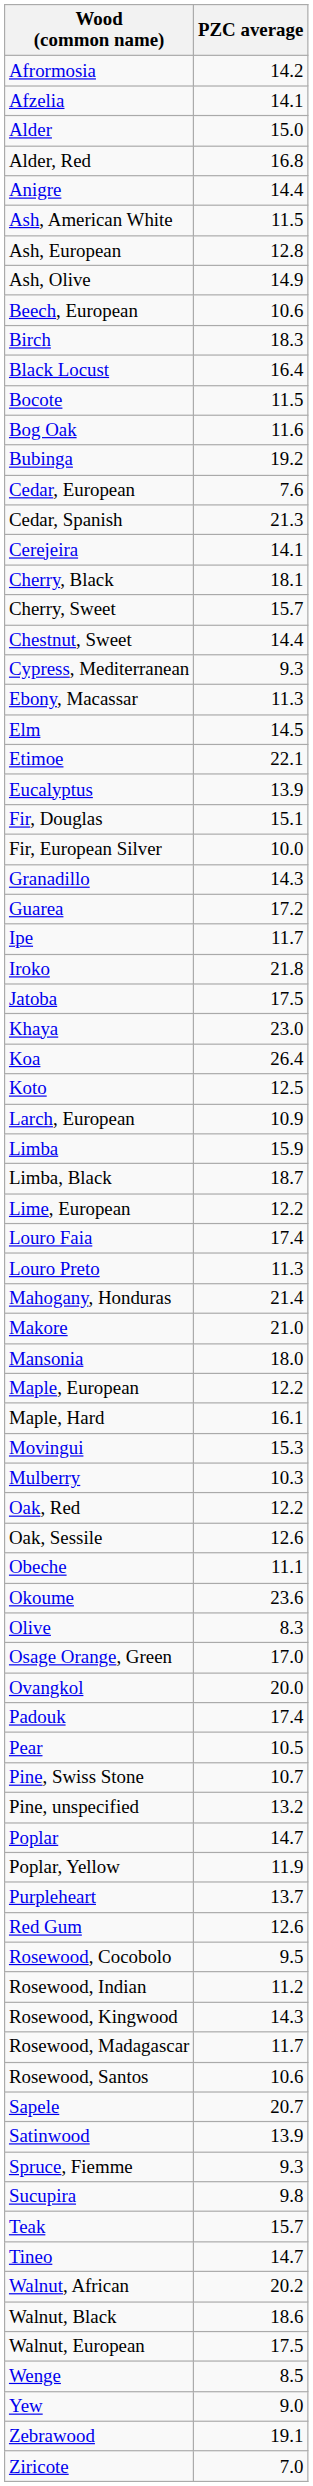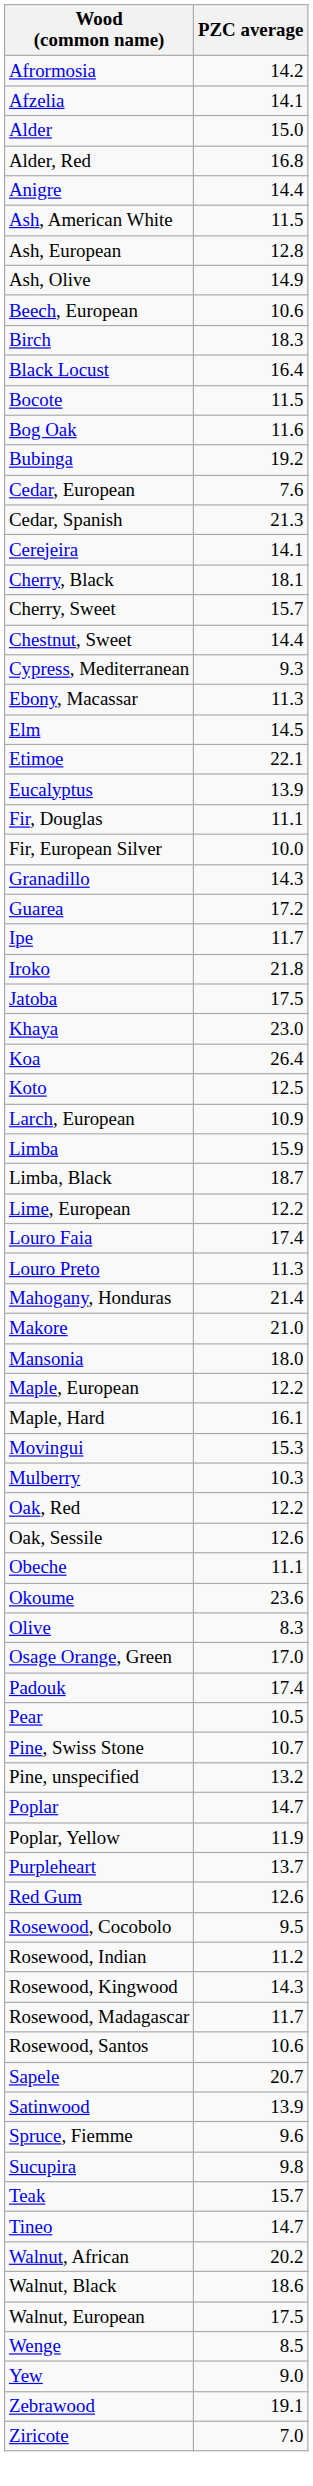Fir, Douglas | PZC average: 15.1 -> 11.1
- row: Ovangkol | 20.0
Spruce, Fiemme | PZC average: 9.3 -> 9.6
